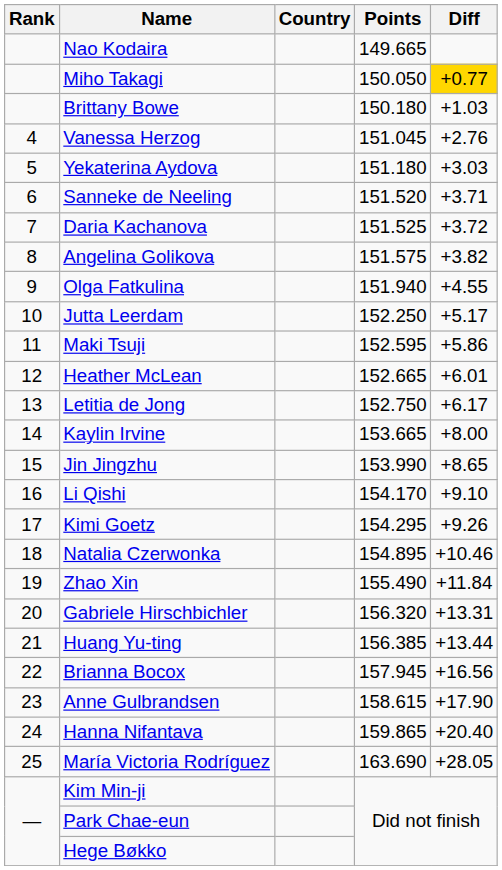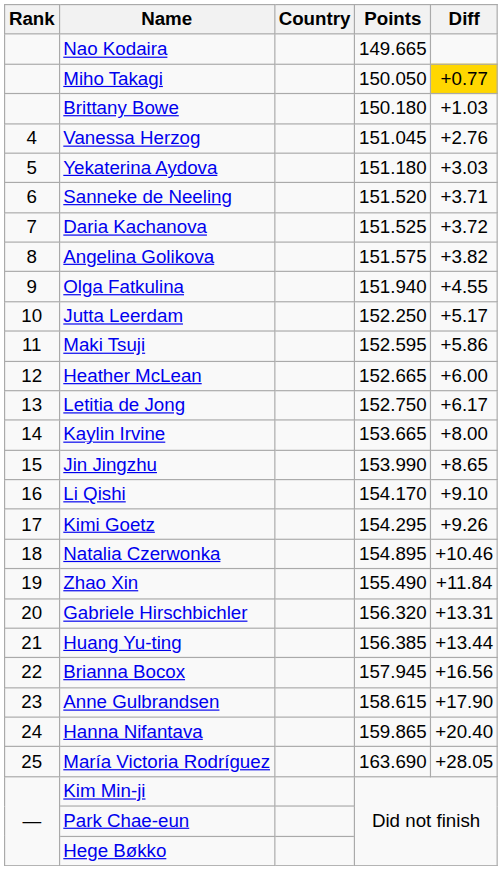Heather McLean | Diff: +6.01 -> +6.00
